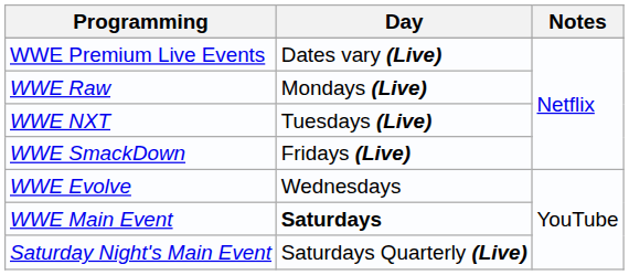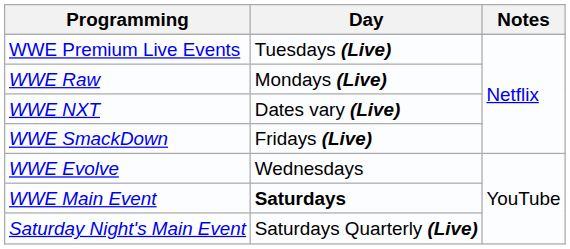WWE Premium Live Events | Day: Dates vary (Live) -> Tuesdays (Live)
WWE NXT | Day: Tuesdays (Live) -> Dates vary (Live)
